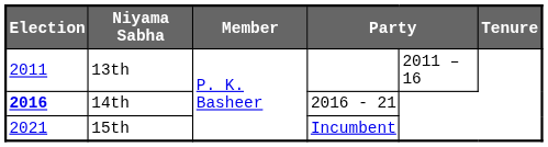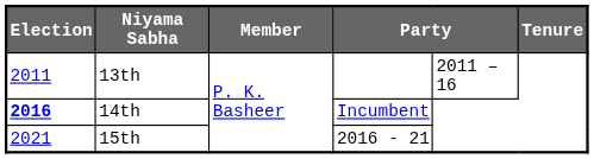14th | column 4: 2016 - 21 -> Incumbent
15th | column 4: Incumbent -> 2016 - 21
